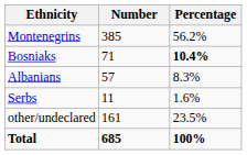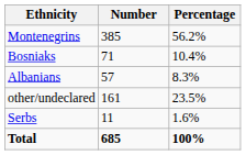Bosniaks | Percentage: bold -> normal
rows swapped: Serbs <-> other/undeclared
